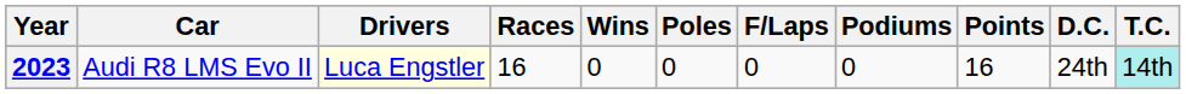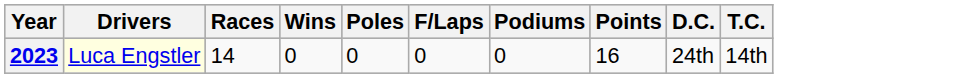- column: Car | Audi R8 LMS Evo II
2023 | Races: 16 -> 14
2023 | T.C.: paleturquoise background -> no background
